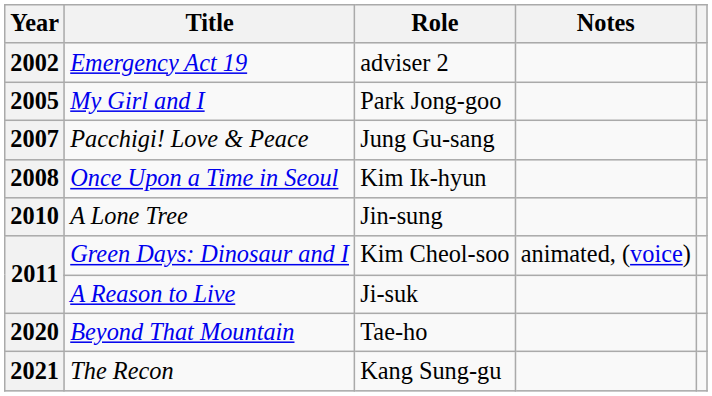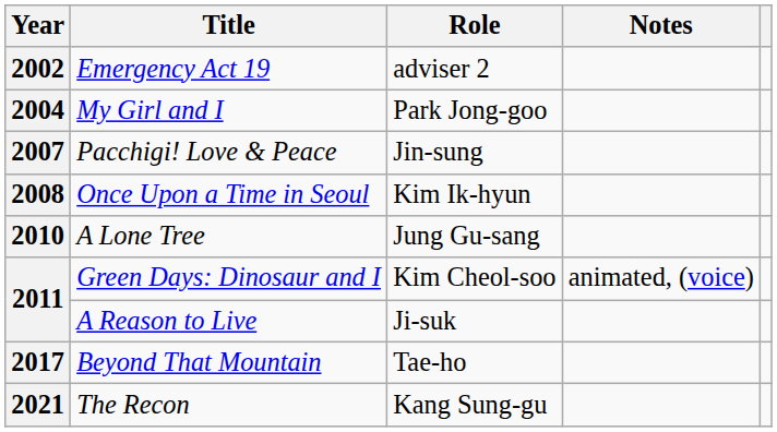My Girl and I | Year: 2005 -> 2004
Pacchigi! Love & Peace | Role: Jung Gu-sang -> Jin-sung
A Lone Tree | Role: Jin-sung -> Jung Gu-sang
Beyond That Mountain | Year: 2020 -> 2017
